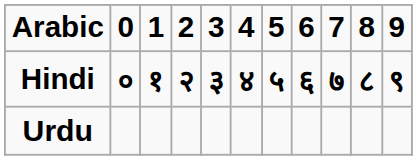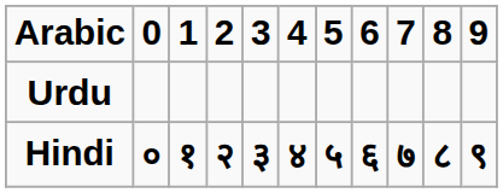rows swapped: Hindi <-> Urdu
